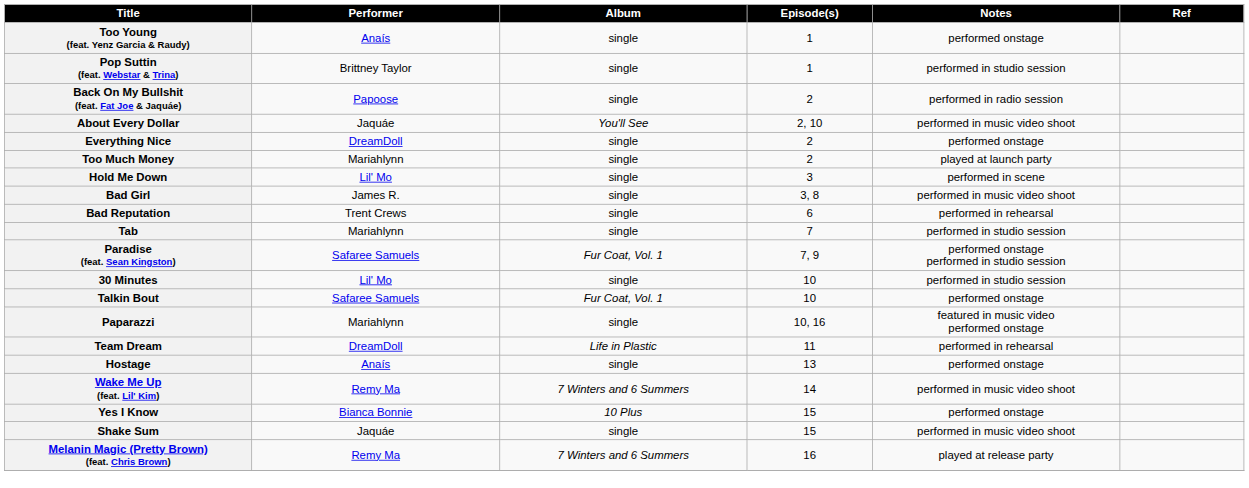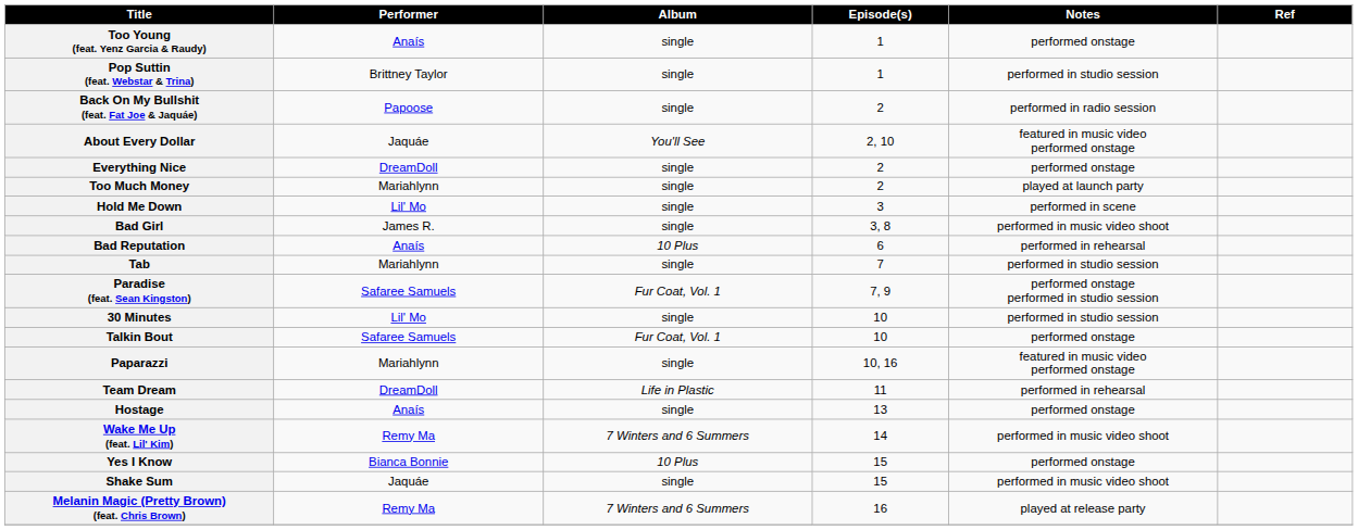About Every Dollar | Notes: performed in music video shoot -> featured in music video performed onstage
Bad Reputation | Performer: Trent Crews -> Anaís
Bad Reputation | Album: single -> 10 Plus
